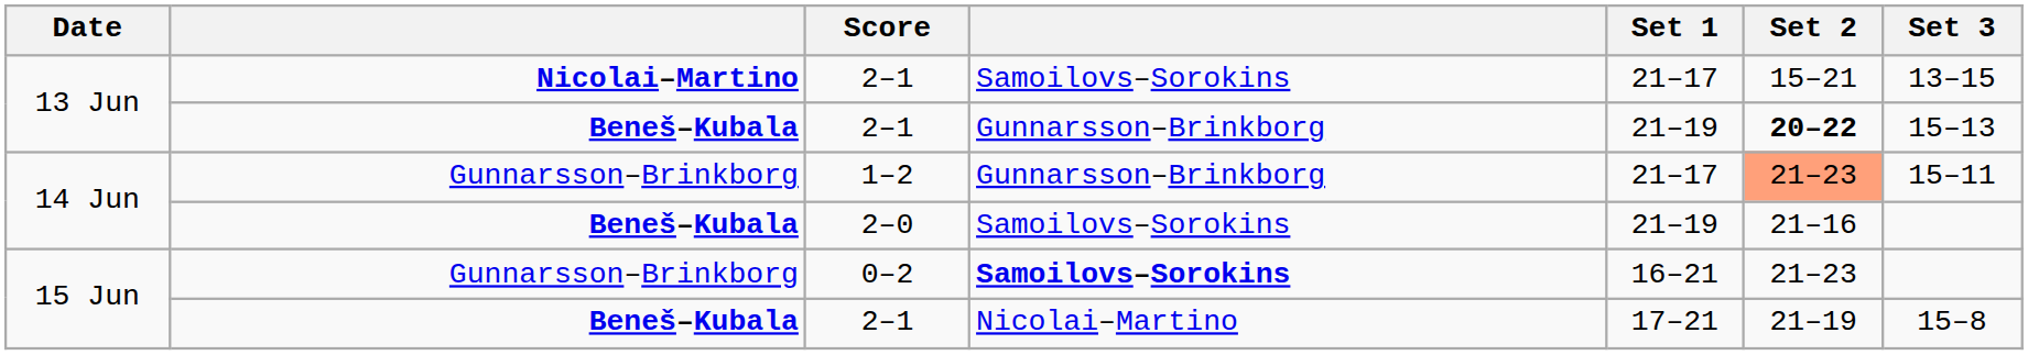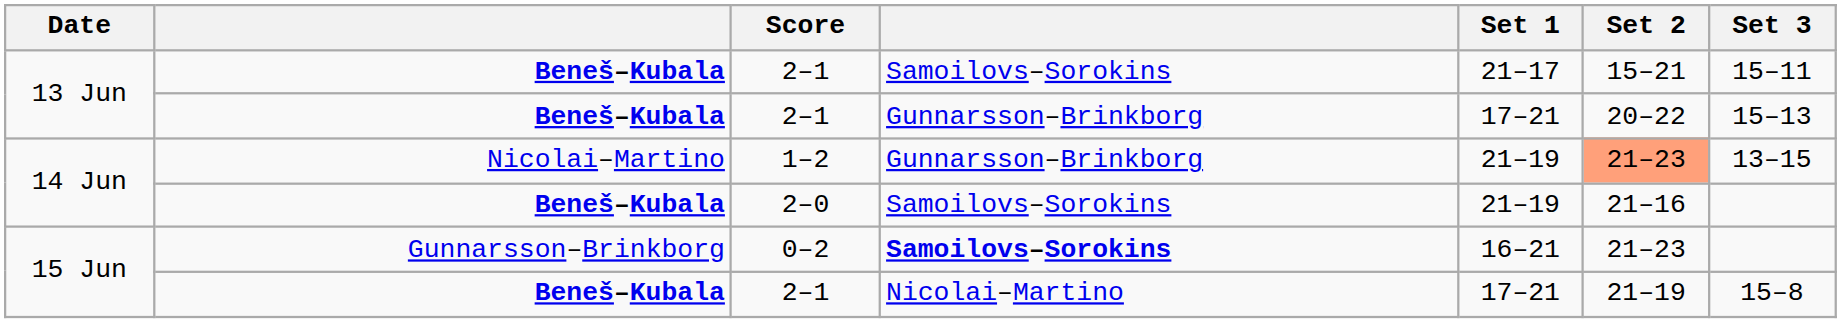2–1 / Samoilovs–Sorokins | column 2: Nicolai–Martino -> Beneš–Kubala
2–1 / Samoilovs–Sorokins | Set 3: 13–15 -> 15–11
2–1 / Gunnarsson–Brinkborg | Set 1: 21–19 -> 17–21
2–1 / Gunnarsson–Brinkborg | Set 2: bold -> normal
1–2 | column 2: Gunnarsson–Brinkborg -> Nicolai–Martino
1–2 | Set 1: 21–17 -> 21–19
1–2 | Set 3: 15–11 -> 13–15
